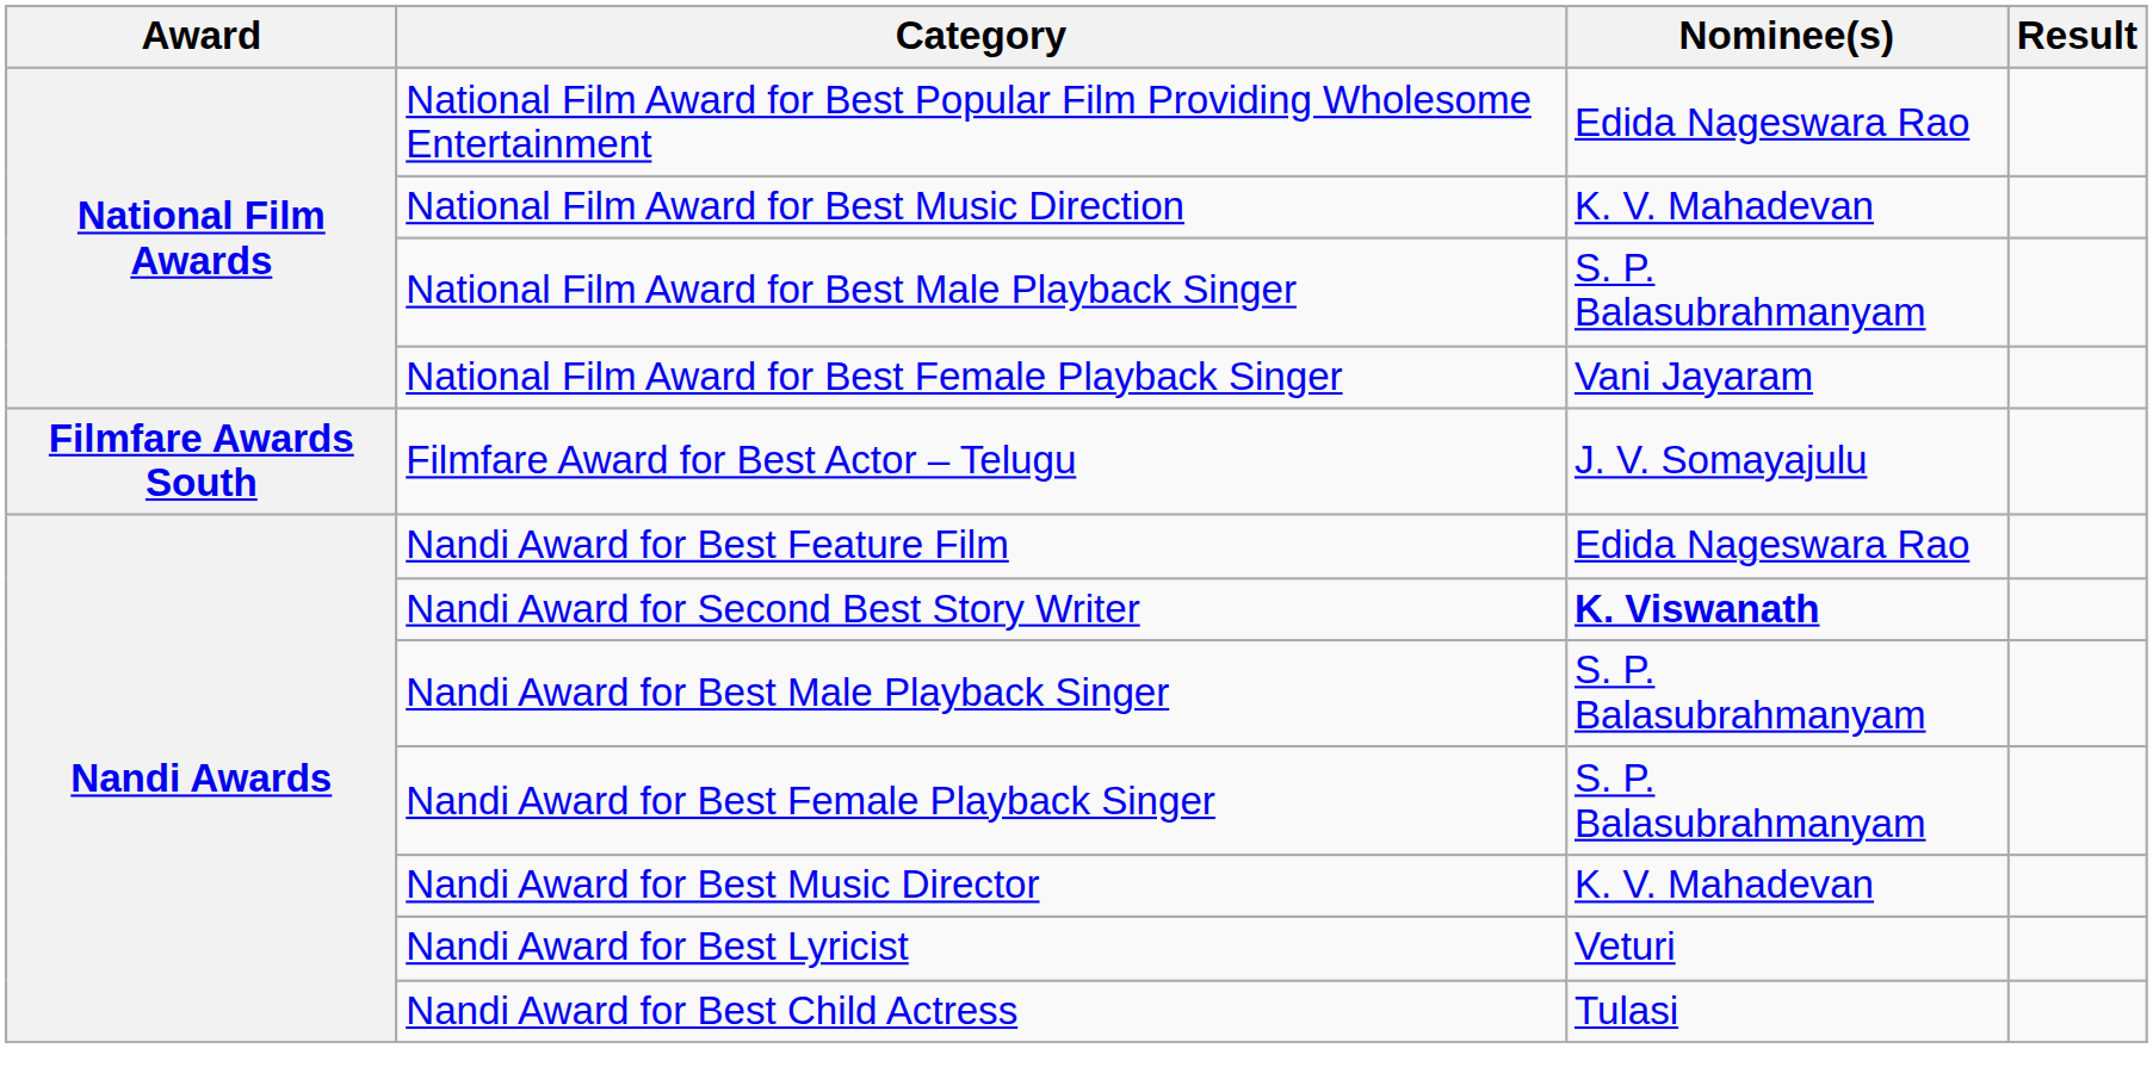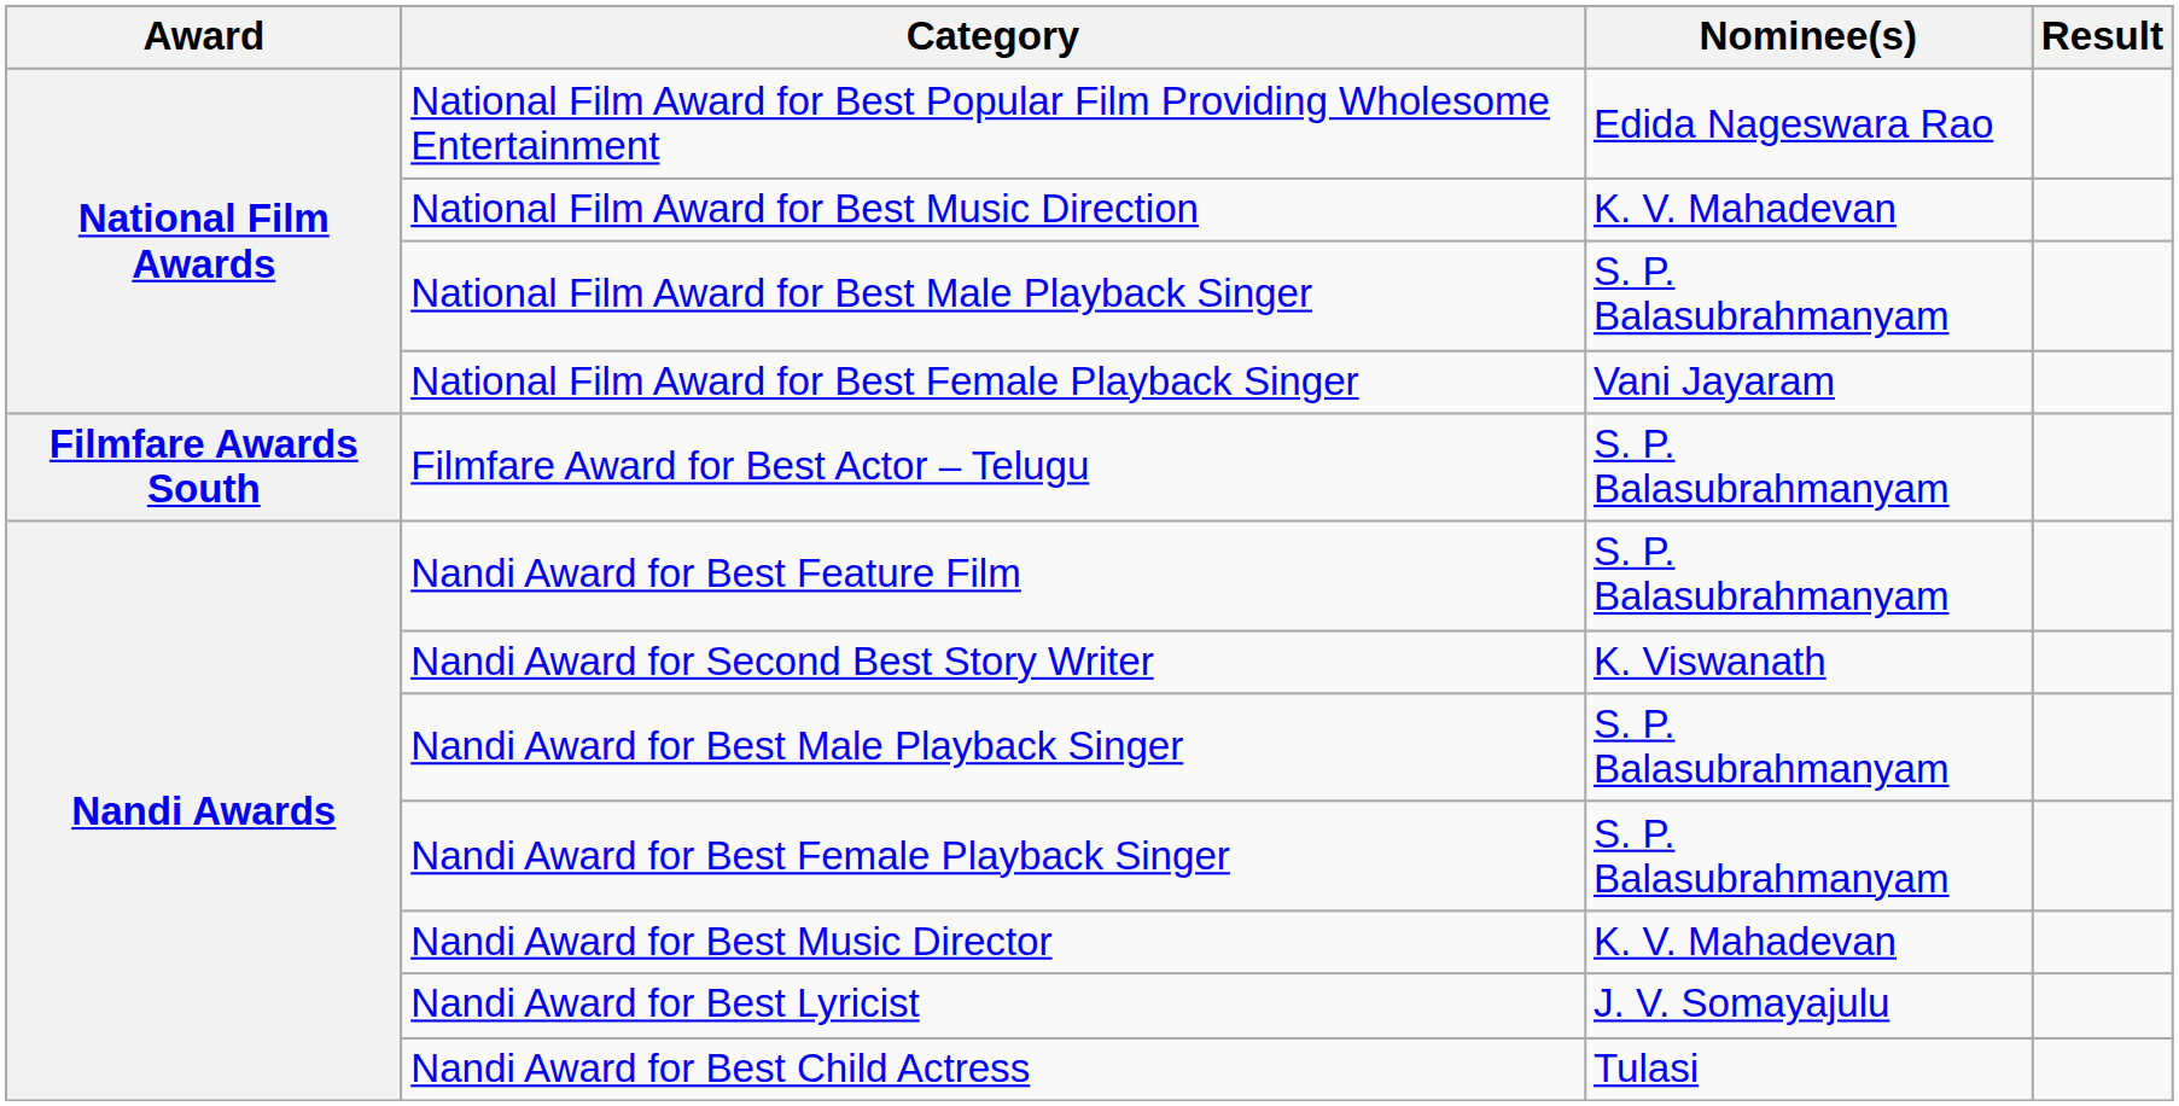Filmfare Award for Best Actor – Telugu | Nominee(s): J. V. Somayajulu -> S. P. Balasubrahmanyam
Nandi Award for Best Feature Film | Nominee(s): Edida Nageswara Rao -> S. P. Balasubrahmanyam
Nandi Award for Second Best Story Writer | Nominee(s): bold -> normal
Nandi Award for Best Lyricist | Nominee(s): Veturi -> J. V. Somayajulu
